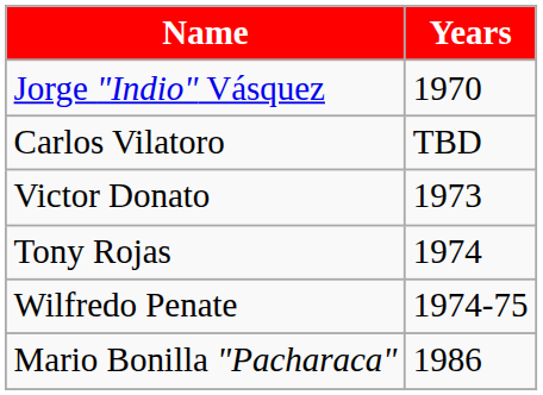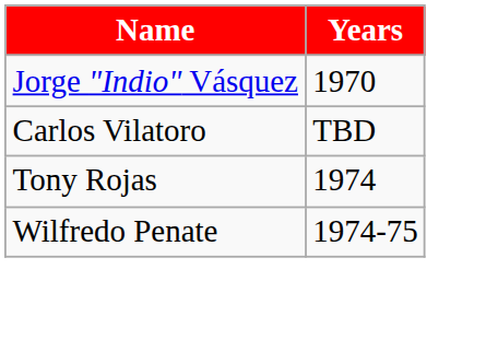- row: Victor Donato | 1973
- row: Mario Bonilla "Pacharaca" | 1986
